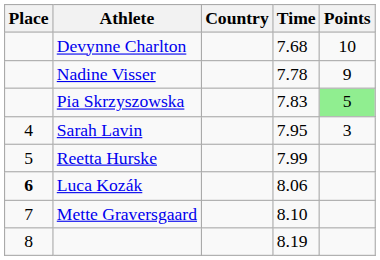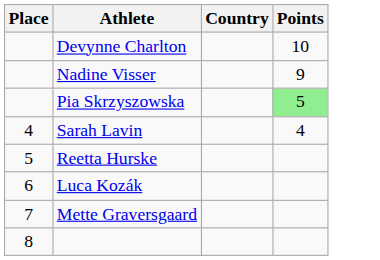- column: Time | 7.68 | 7.78 | 7.83 | 7.95 | 7.99 | 8.06 | 8.10 | 8.19
Sarah Lavin | Points: 3 -> 4
Luca Kozák | Place: bold -> normal
